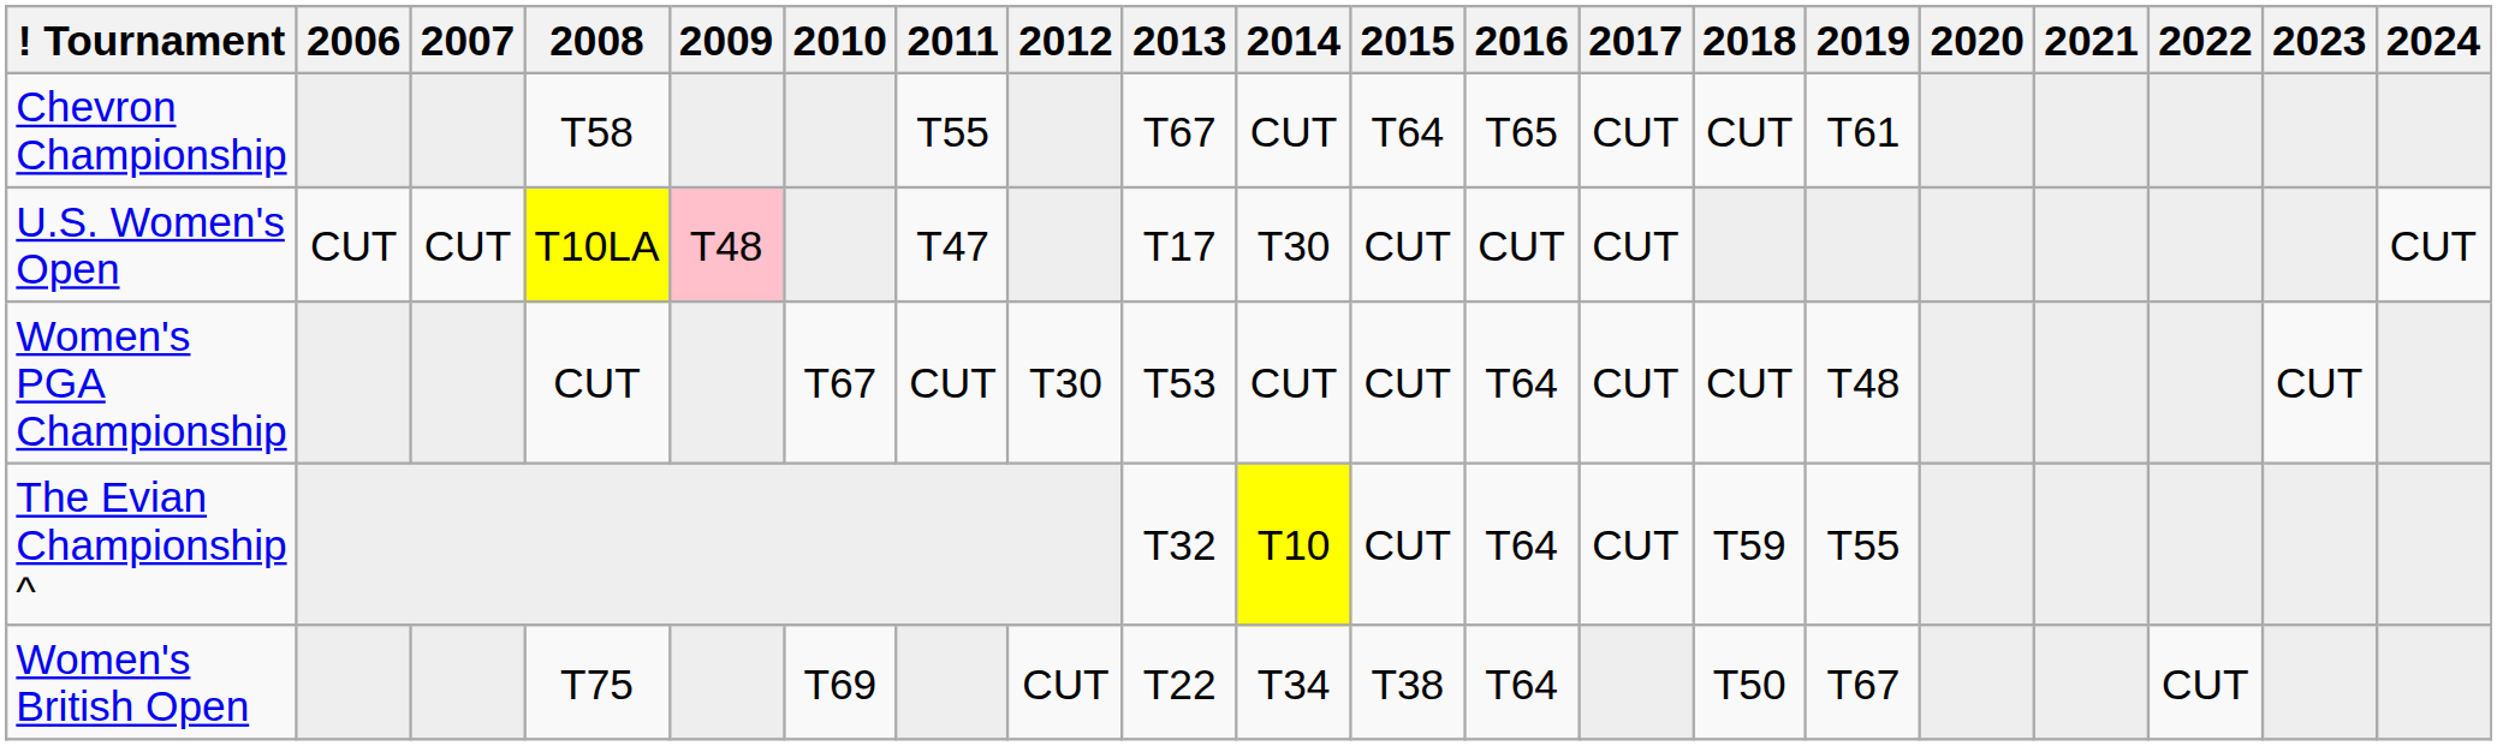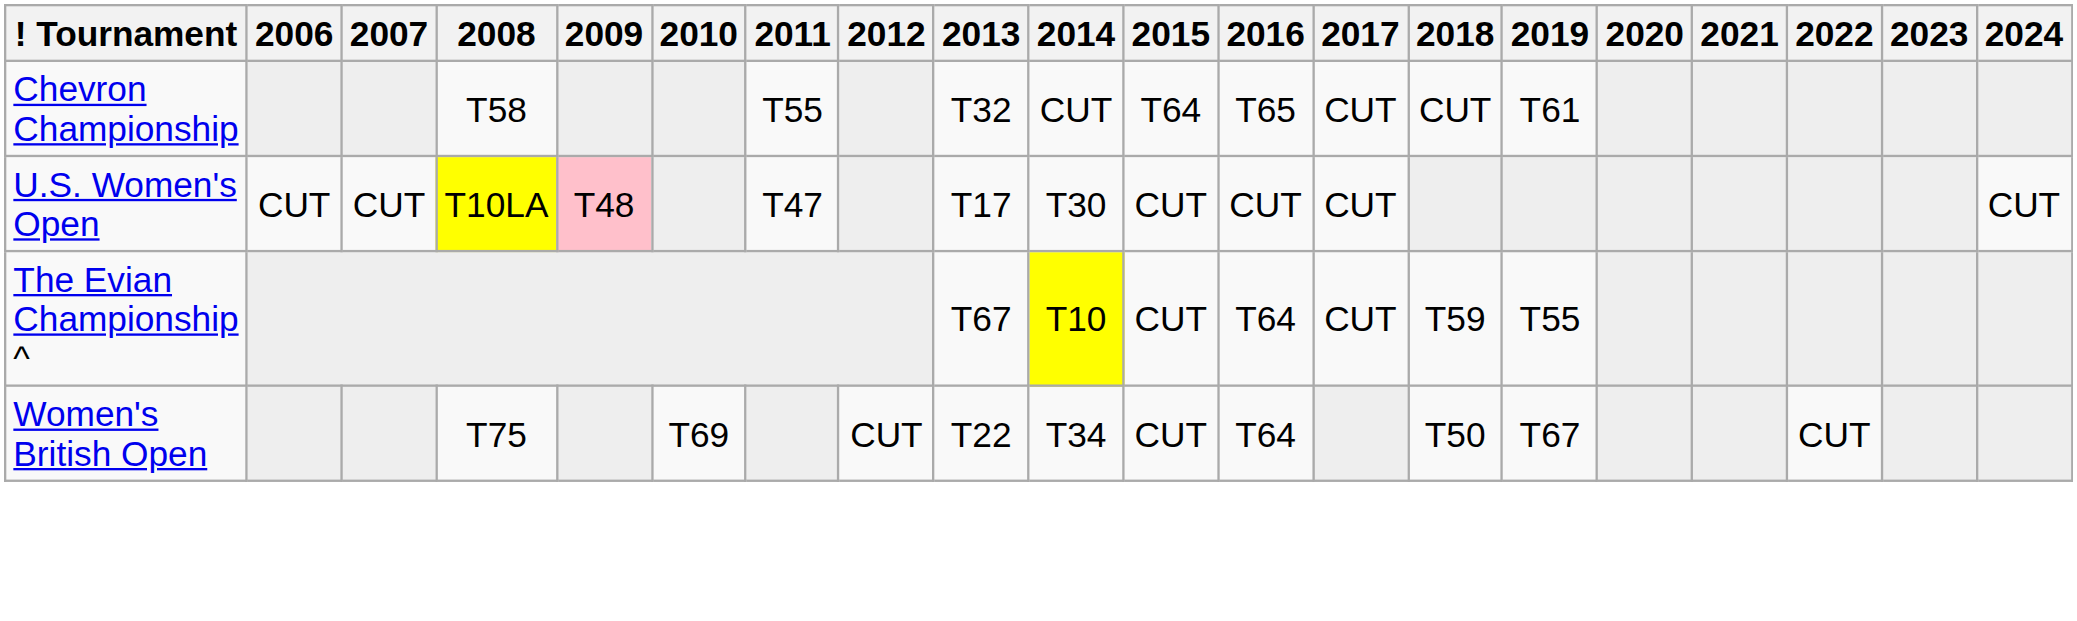Chevron Championship | 2013: T67 -> T32
- row: Women's PGA Championship | CUT | T67 | CUT | T30 | T53 | CUT | CUT | T64 | CUT | CUT | T48 | CUT
The Evian Championship ^ | 2013: T32 -> T67
Women's British Open | 2015: T38 -> CUT
